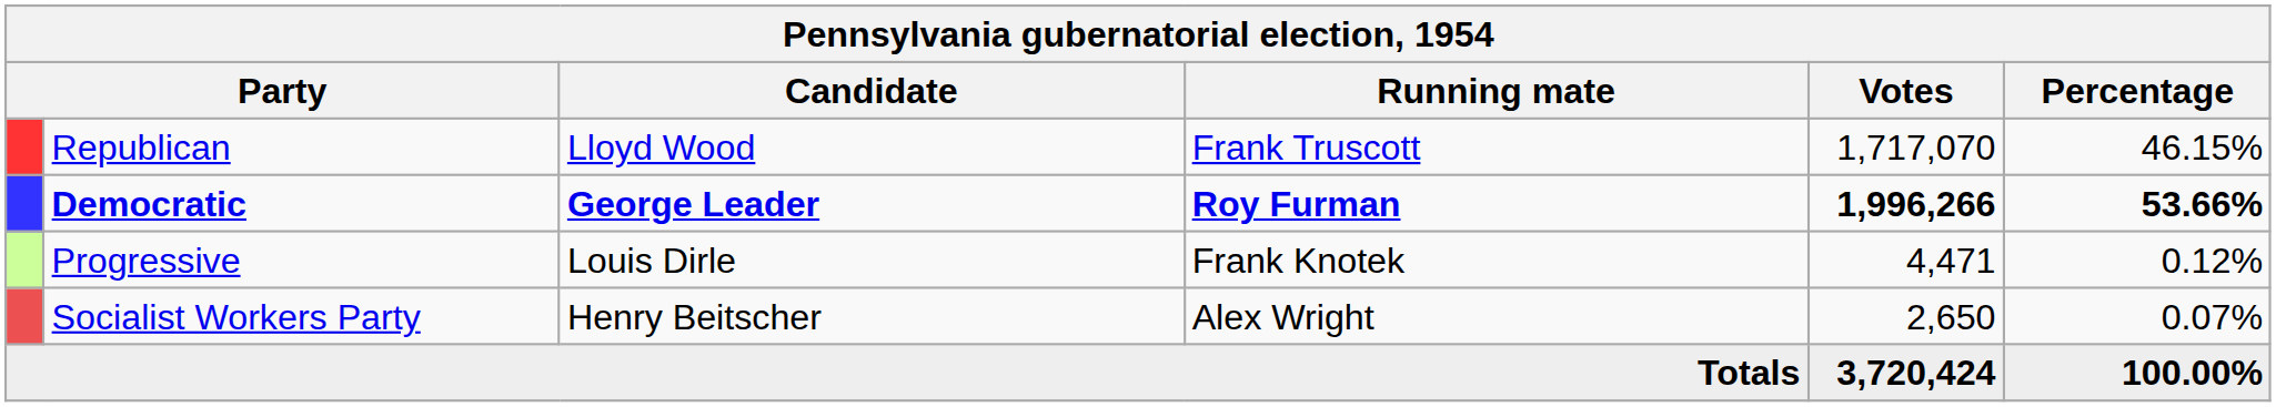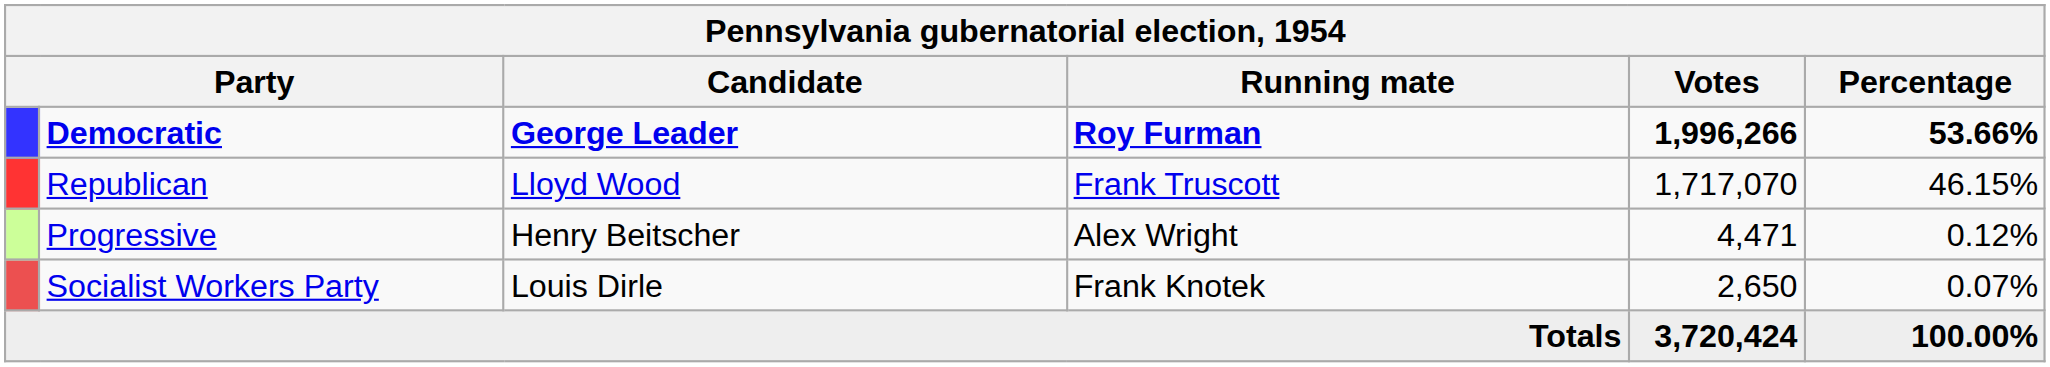rows swapped: Democratic <-> Republican
Progressive | Candidate: Louis Dirle -> Henry Beitscher
Progressive | Running mate: Frank Knotek -> Alex Wright
Socialist Workers Party | Candidate: Henry Beitscher -> Louis Dirle
Socialist Workers Party | Running mate: Alex Wright -> Frank Knotek
